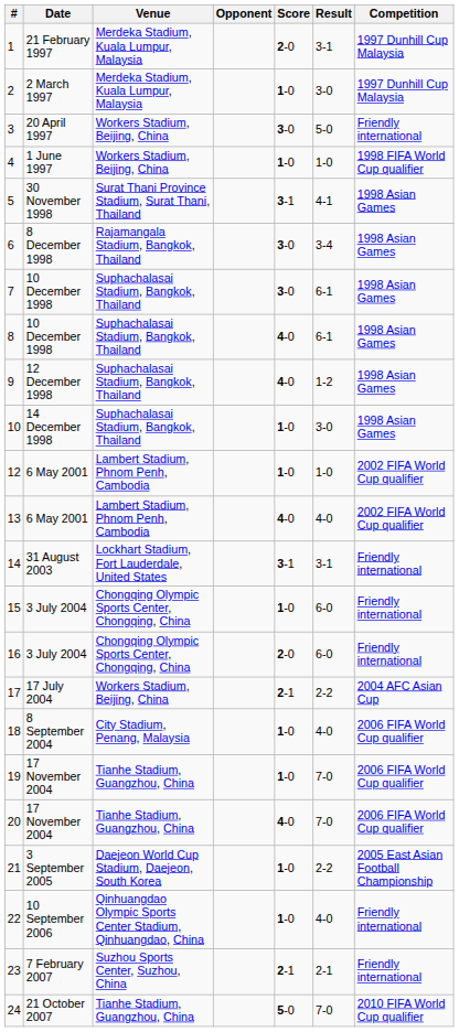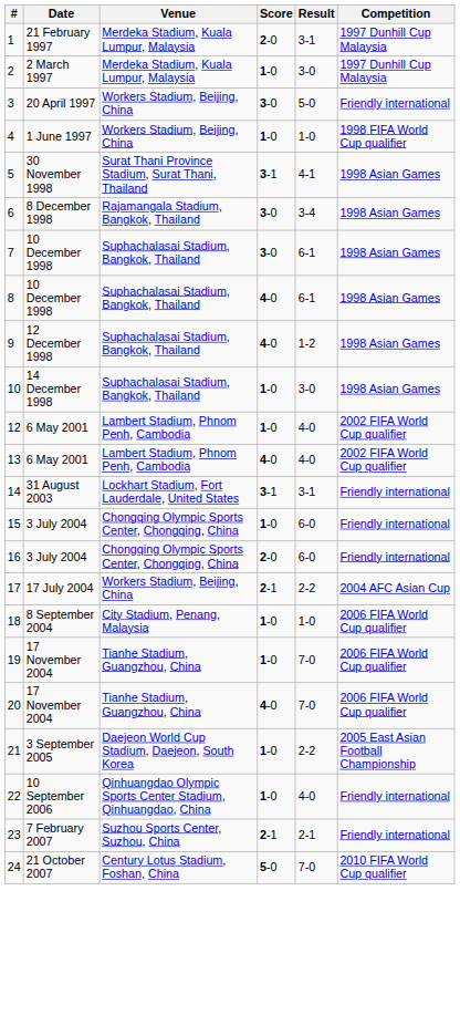- column: Opponent
12 | Result: 1-0 -> 4-0
18 | Result: 4-0 -> 1-0
24 | Venue: Tianhe Stadium, Guangzhou, China -> Century Lotus Stadium, Foshan, China
